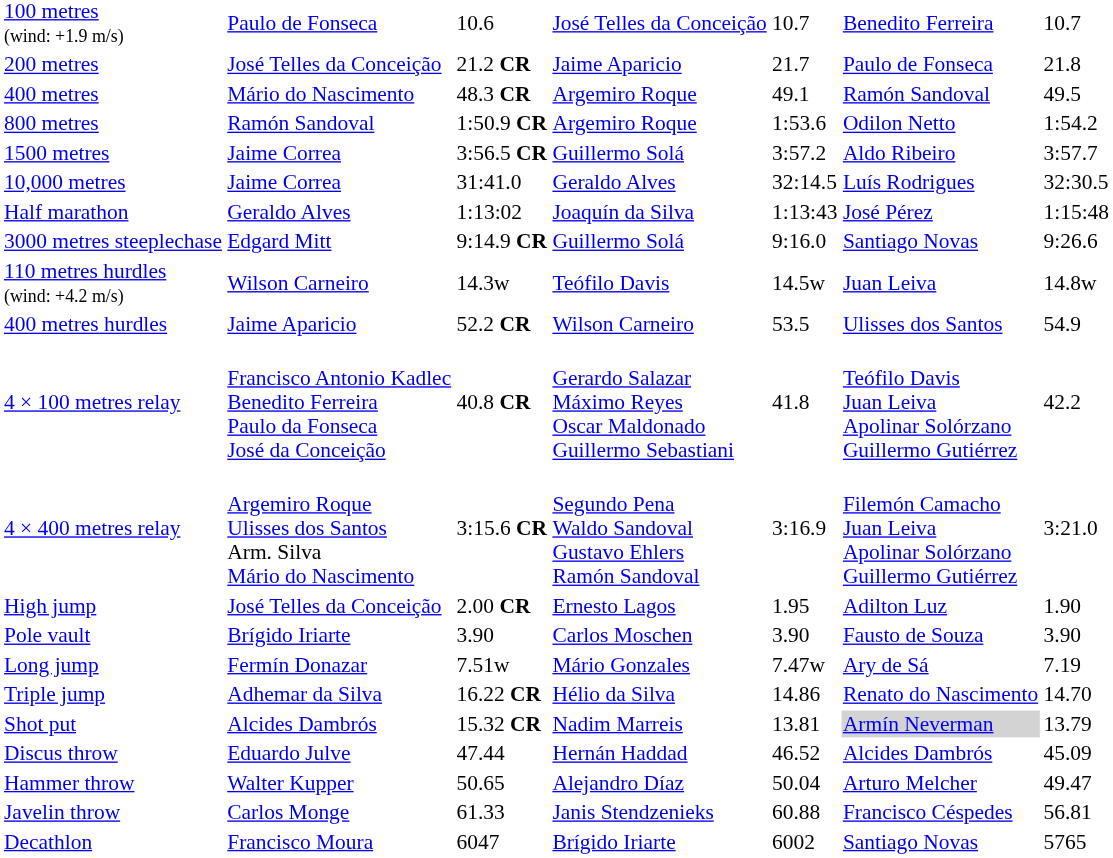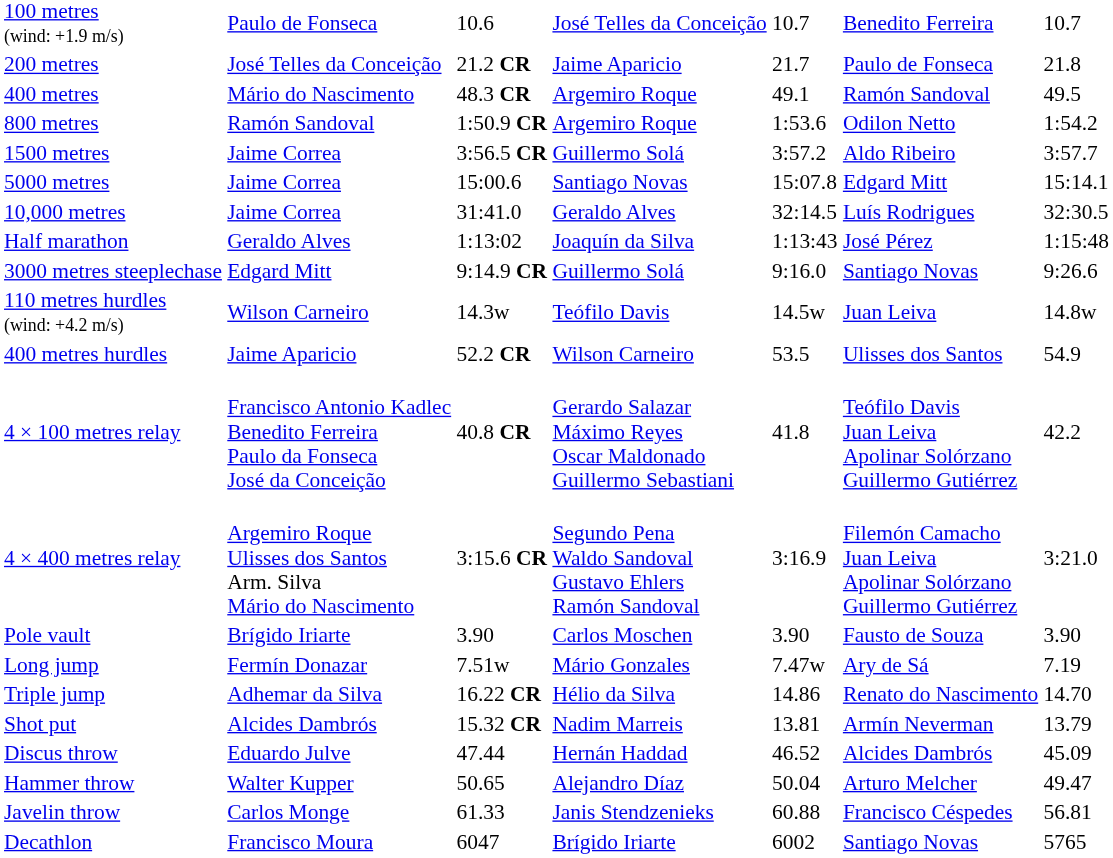+ row: 5000 metres | Jaime Correa | 15:00.6 | Santiago Novas | 15:07.8 | Edgard Mitt | 15:14.1
- row: High jump | José Telles da Conceição | 2.00 CR | Ernesto Lagos | 1.95 | Adilton Luz | 1.90
Shot put | column 6: lightgrey background -> no background
